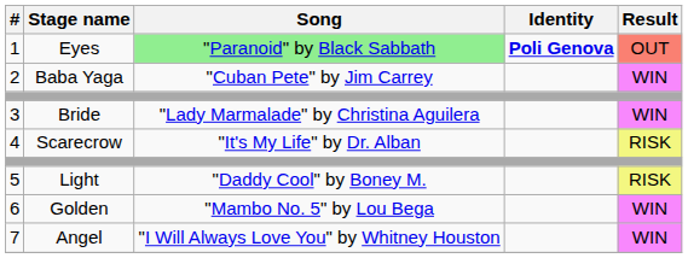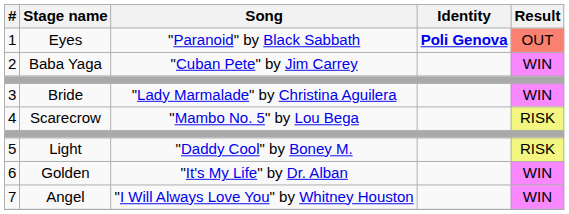1 | Song: lightgreen background -> no background
4 | Song: "It's My Life" by Dr. Alban -> "Mambo No. 5" by Lou Bega
6 | Song: "Mambo No. 5" by Lou Bega -> "It's My Life" by Dr. Alban
